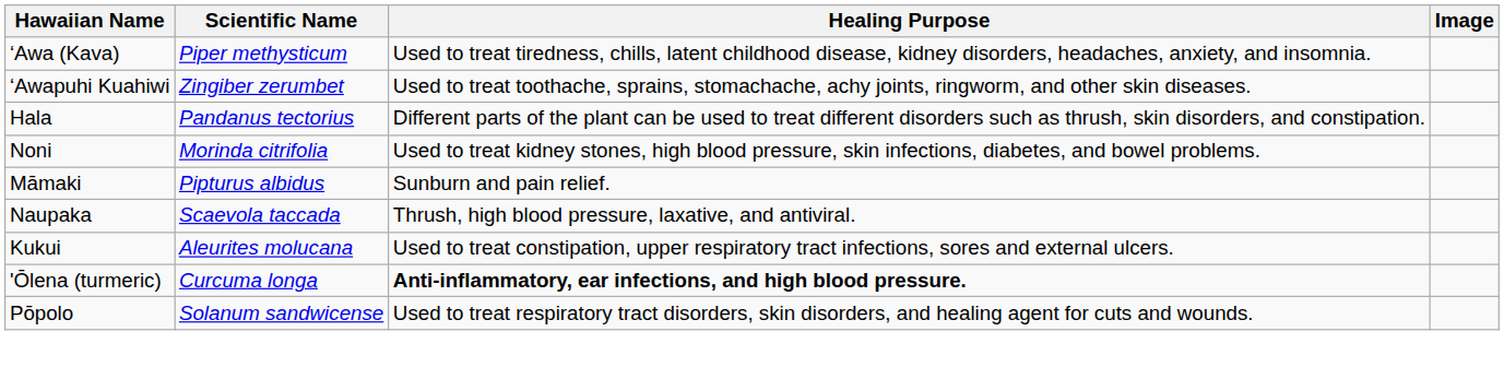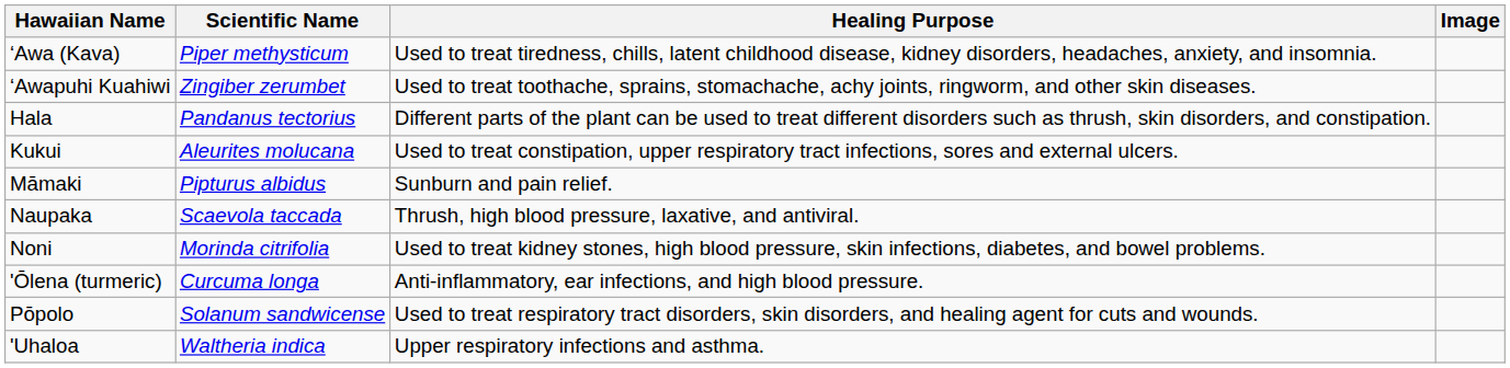rows swapped: Kukui <-> Noni
'Ōlena (turmeric) | Healing Purpose: bold -> normal
+ row: 'Uhaloa | Waltheria indica | Upper respiratory infections and asthma.
